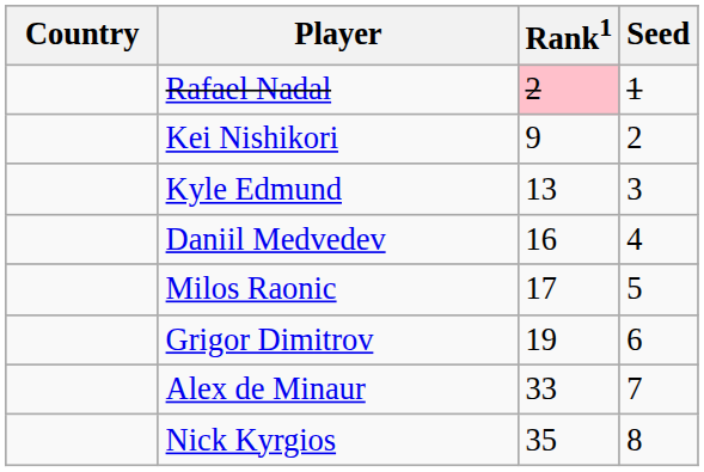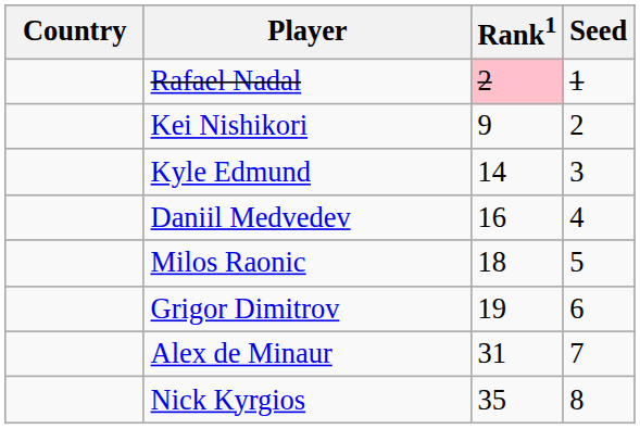Kyle Edmund | Rank1: 13 -> 14
Milos Raonic | Rank1: 17 -> 18
Alex de Minaur | Rank1: 33 -> 31
